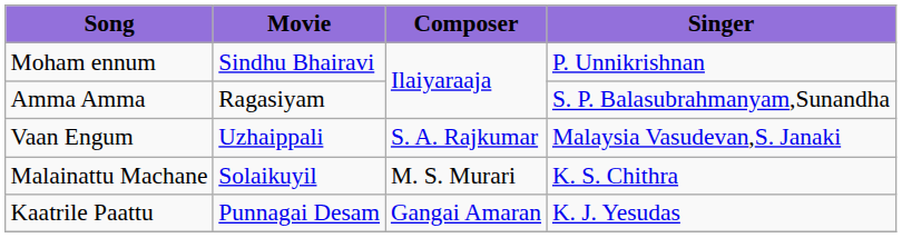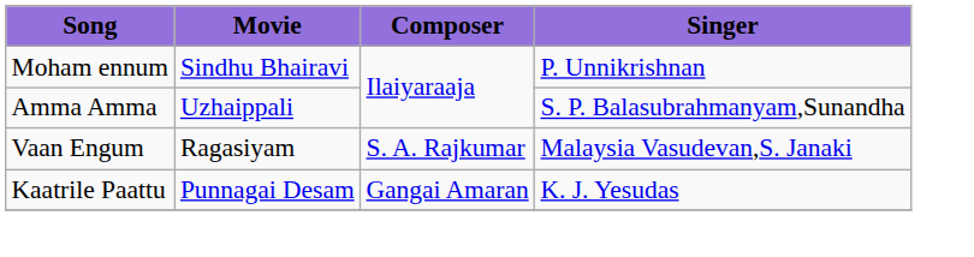Amma Amma | Movie: Ragasiyam -> Uzhaippali
Vaan Engum | Movie: Uzhaippali -> Ragasiyam
- row: Malainattu Machane | Solaikuyil | M. S. Murari | K. S. Chithra
